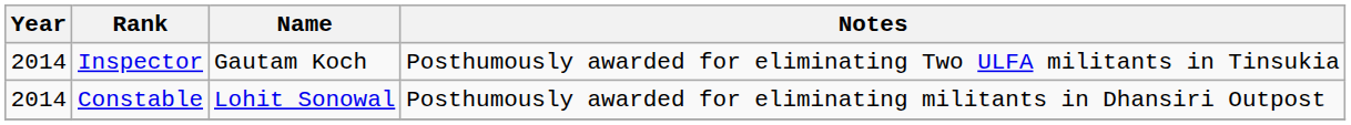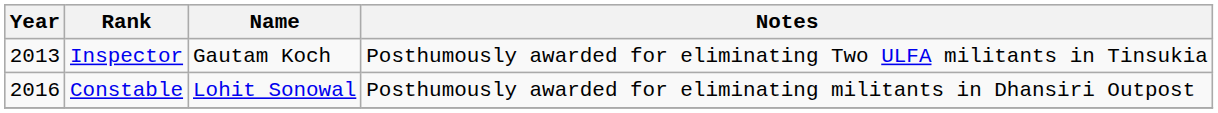Inspector | Year: 2014 -> 2013
Constable | Year: 2014 -> 2016
